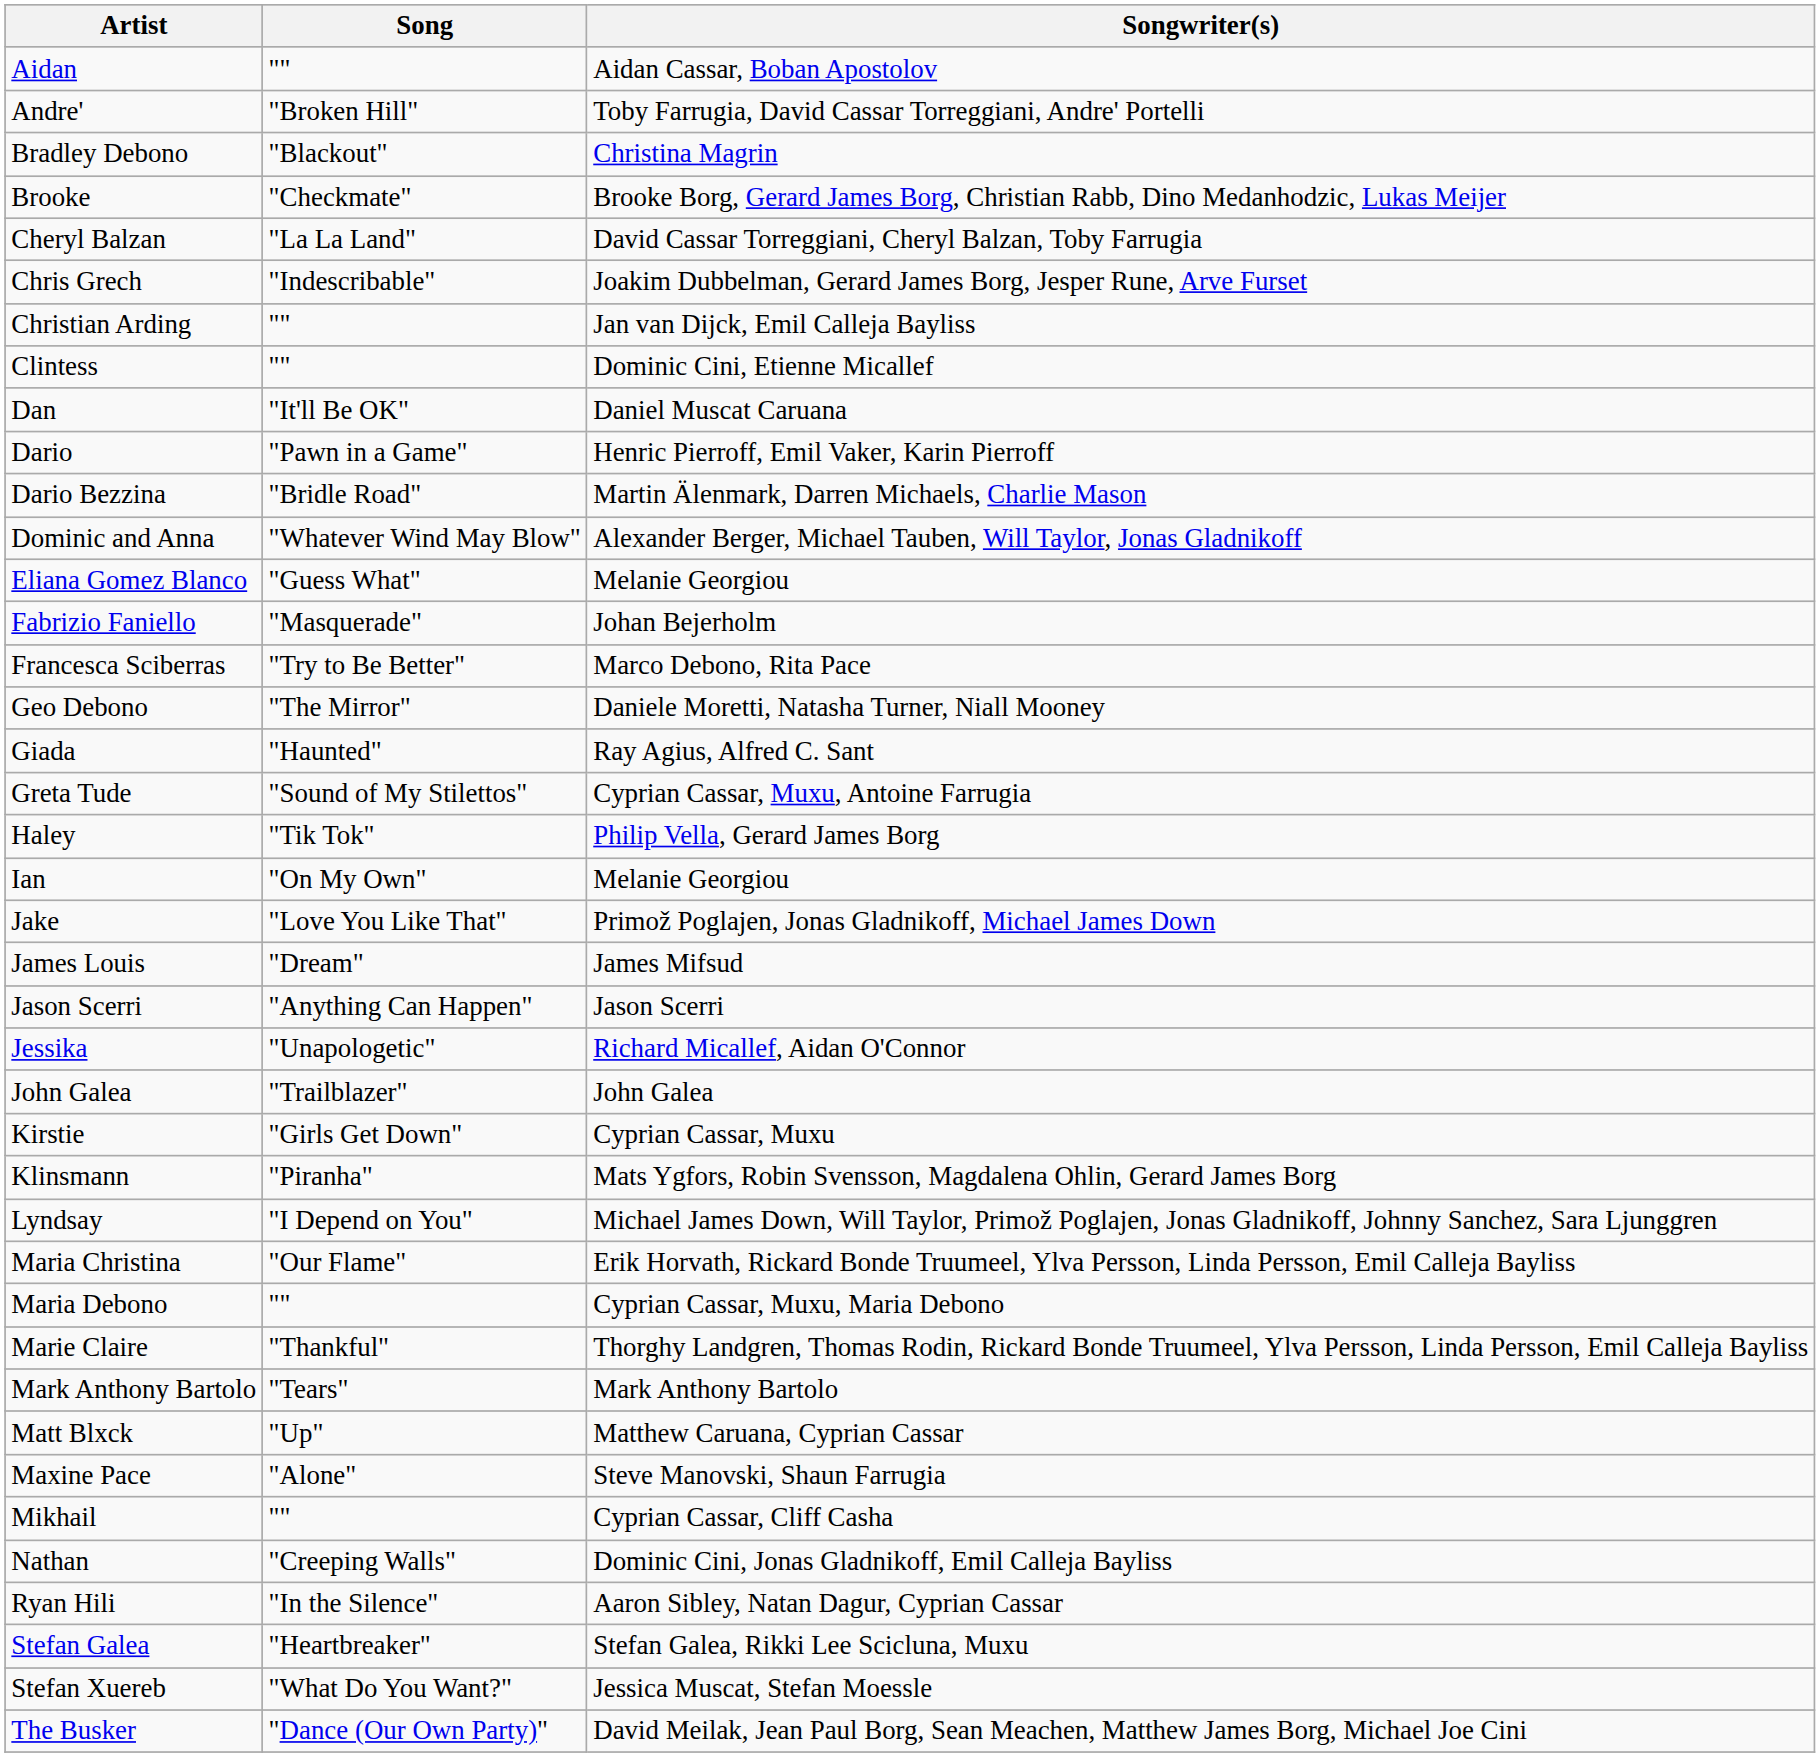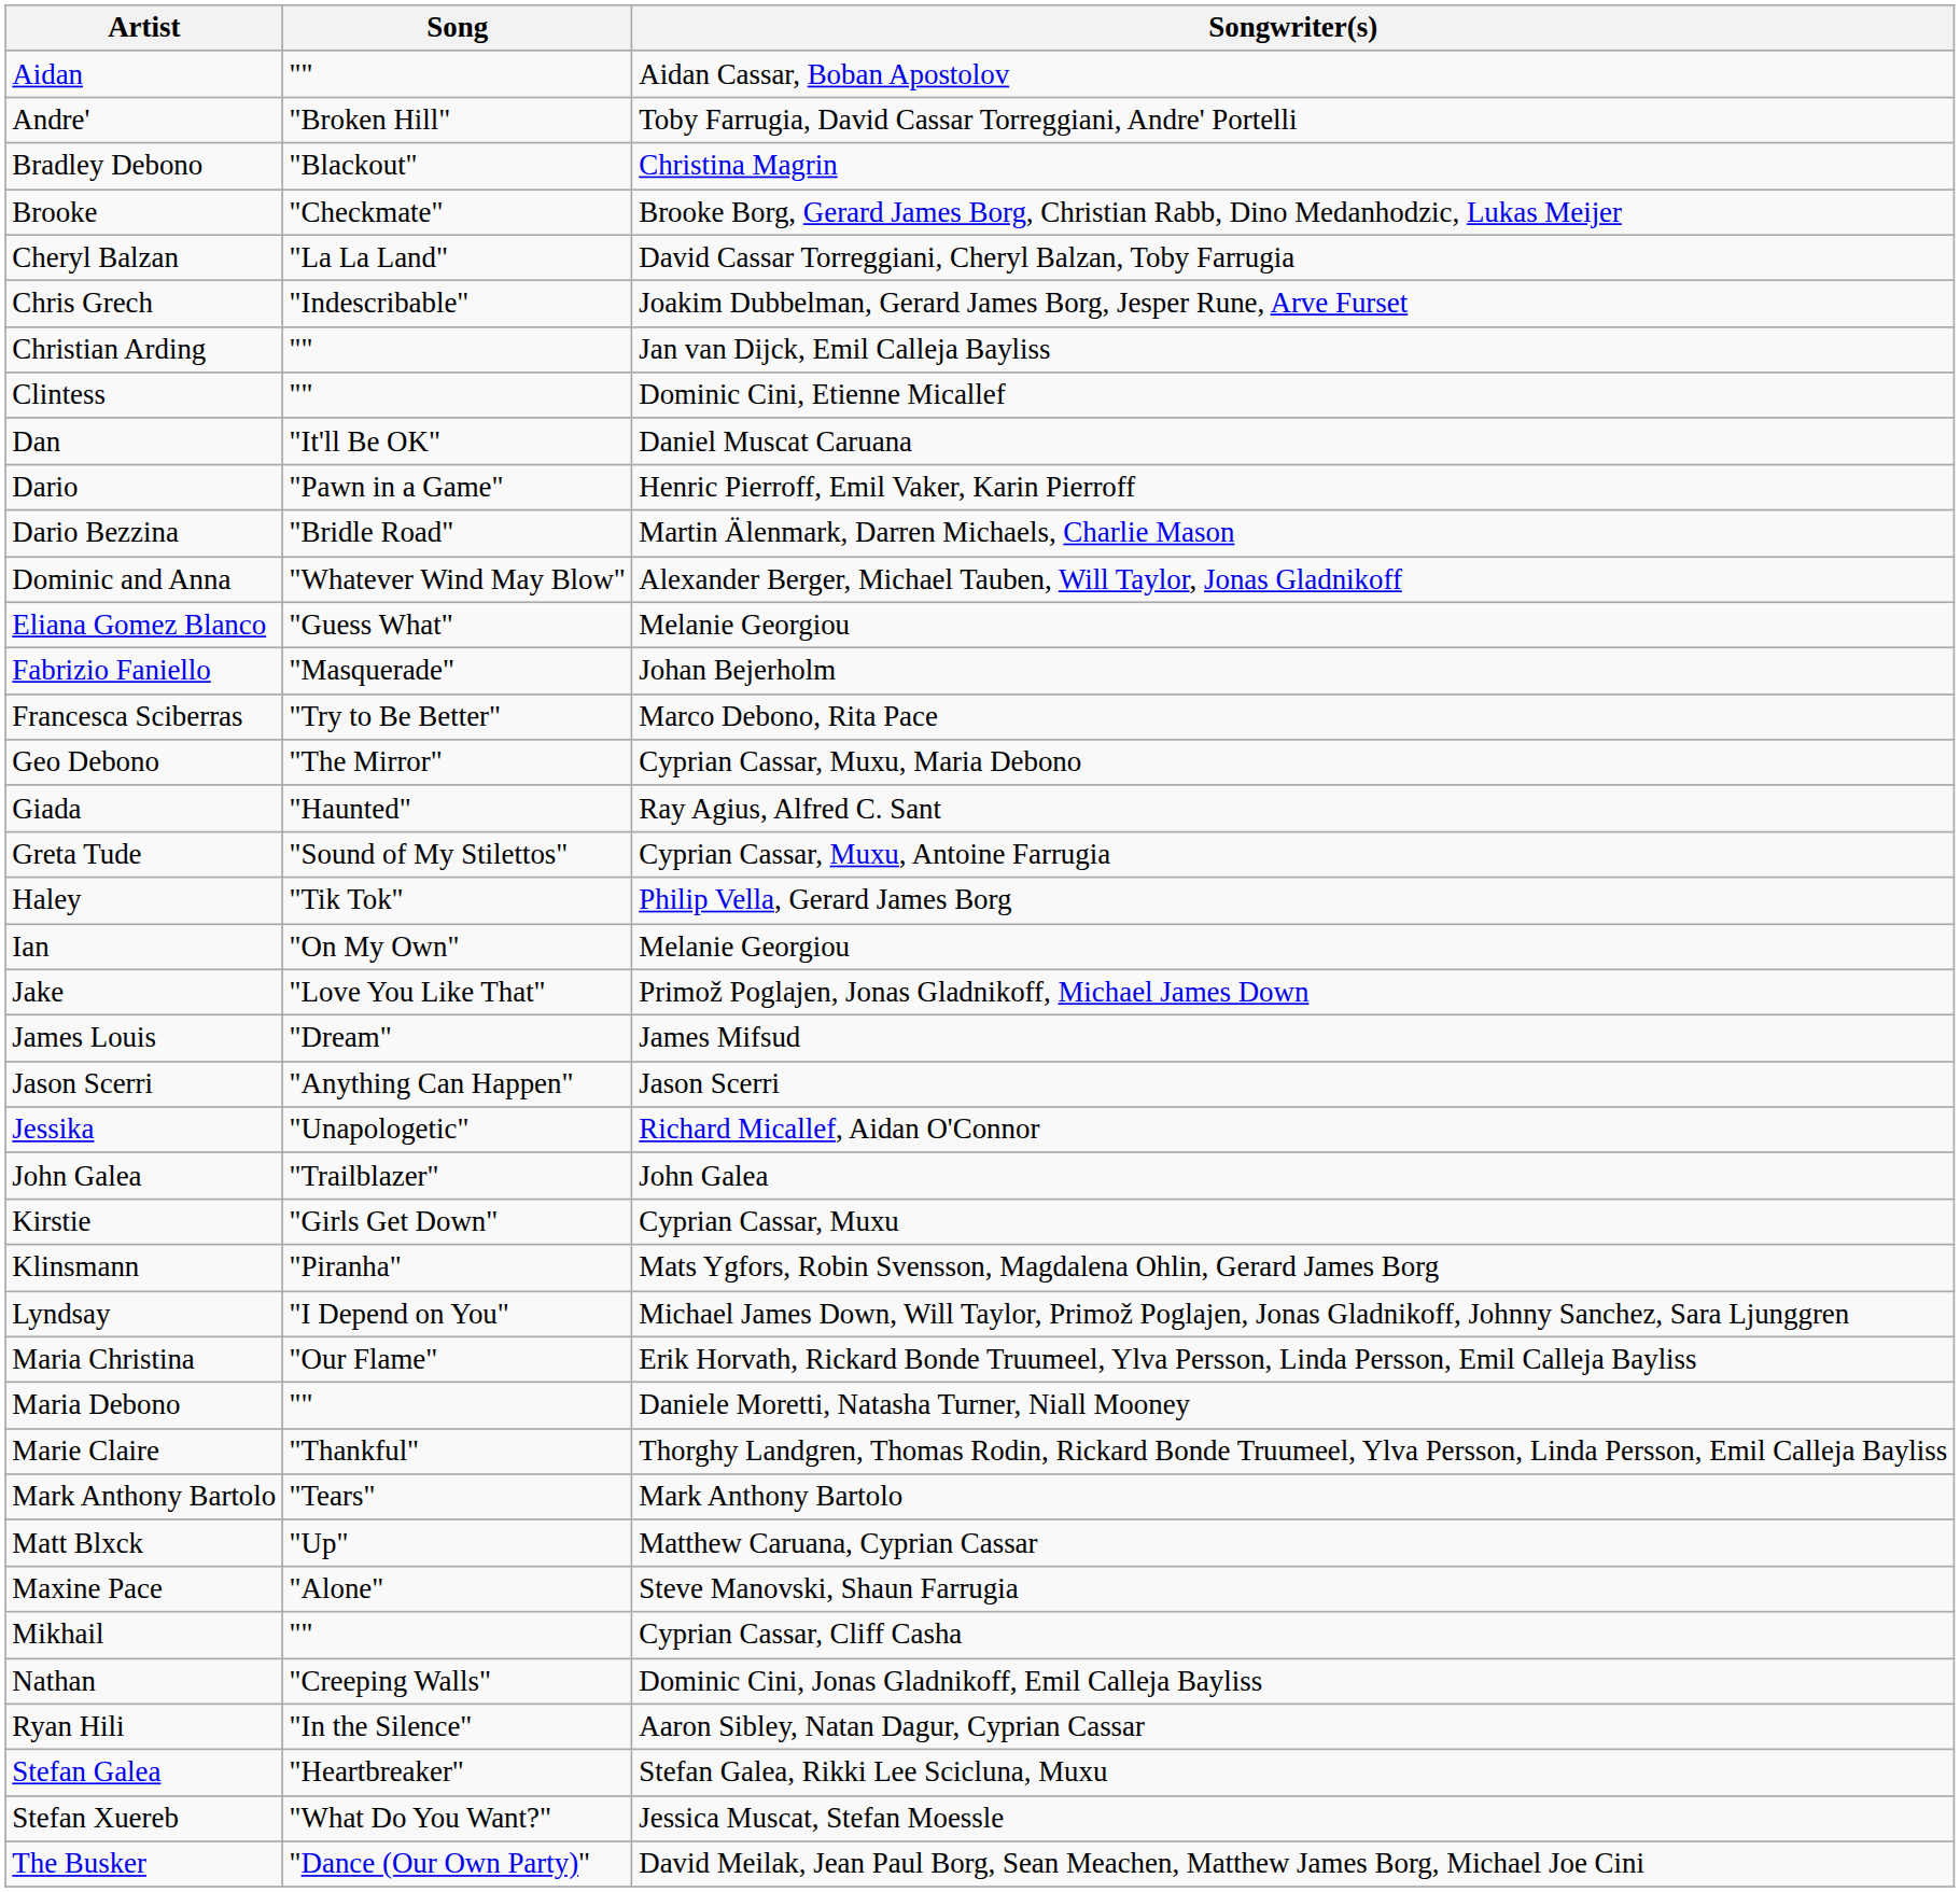Geo Debono | Songwriter(s): Daniele Moretti, Natasha Turner, Niall Mooney -> Cyprian Cassar, Muxu, Maria Debono
Maria Debono | Songwriter(s): Cyprian Cassar, Muxu, Maria Debono -> Daniele Moretti, Natasha Turner, Niall Mooney
